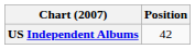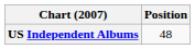US Independent Albums | Position: 42 -> 48
